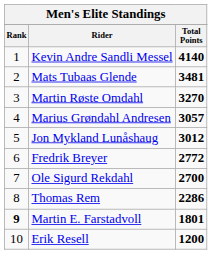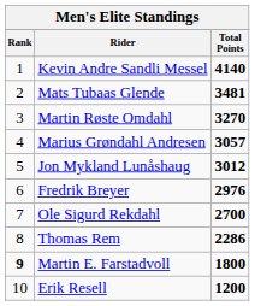Fredrik Breyer | Total Points: 2772 -> 2976
Martin E. Farstadvoll | Total Points: 1801 -> 1800
